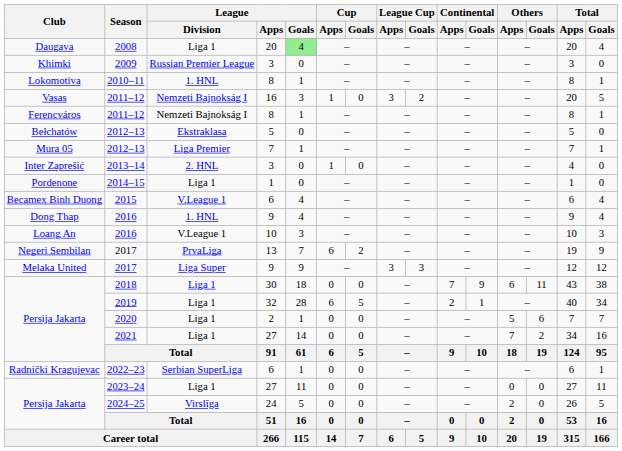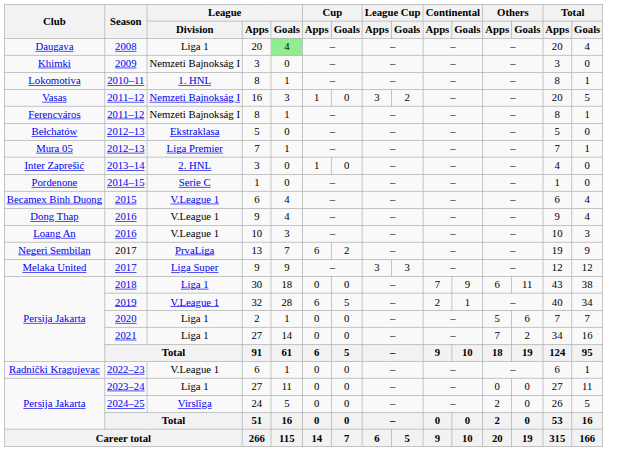2009 | League / Division: Russian Premier League -> Nemzeti Bajnokság I
2014–15 | League / Division: Liga 1 -> Serie C
Dong Thap / 2016 | League / Division: 1. HNL -> V.League 1
2019 | League / Division: Liga 1 -> V.League 1
2022–23 | League / Division: Serbian SuperLiga -> V.League 1
